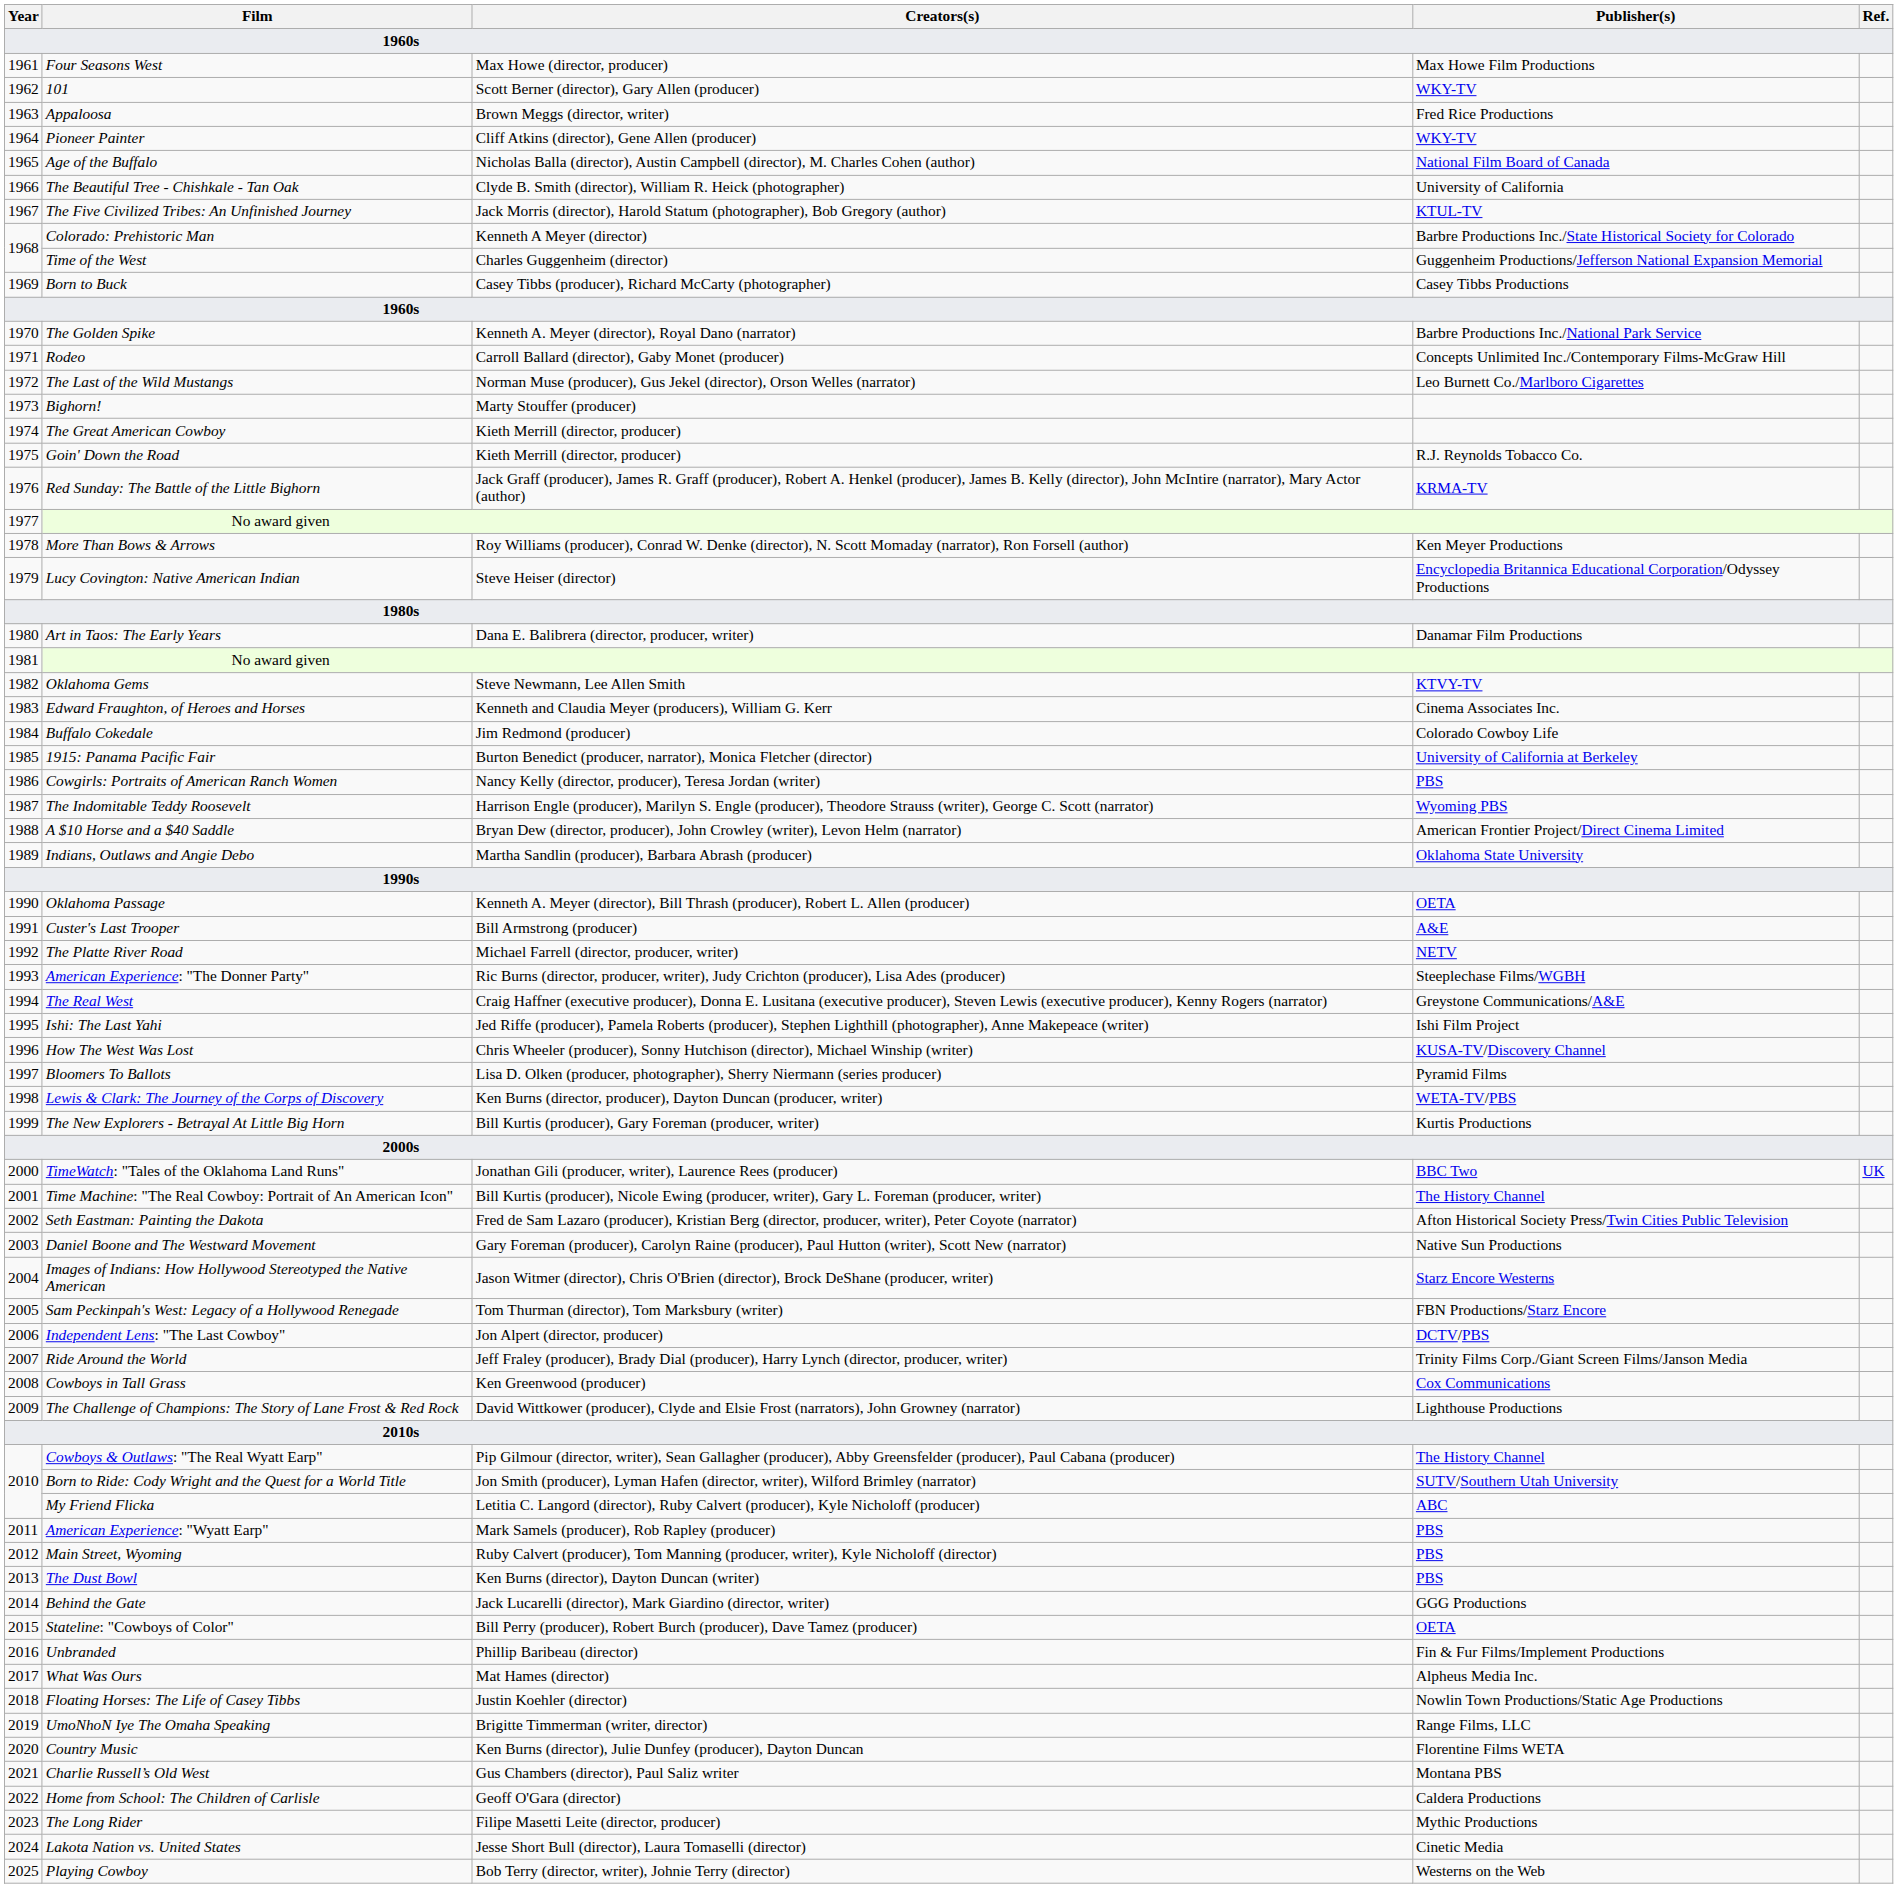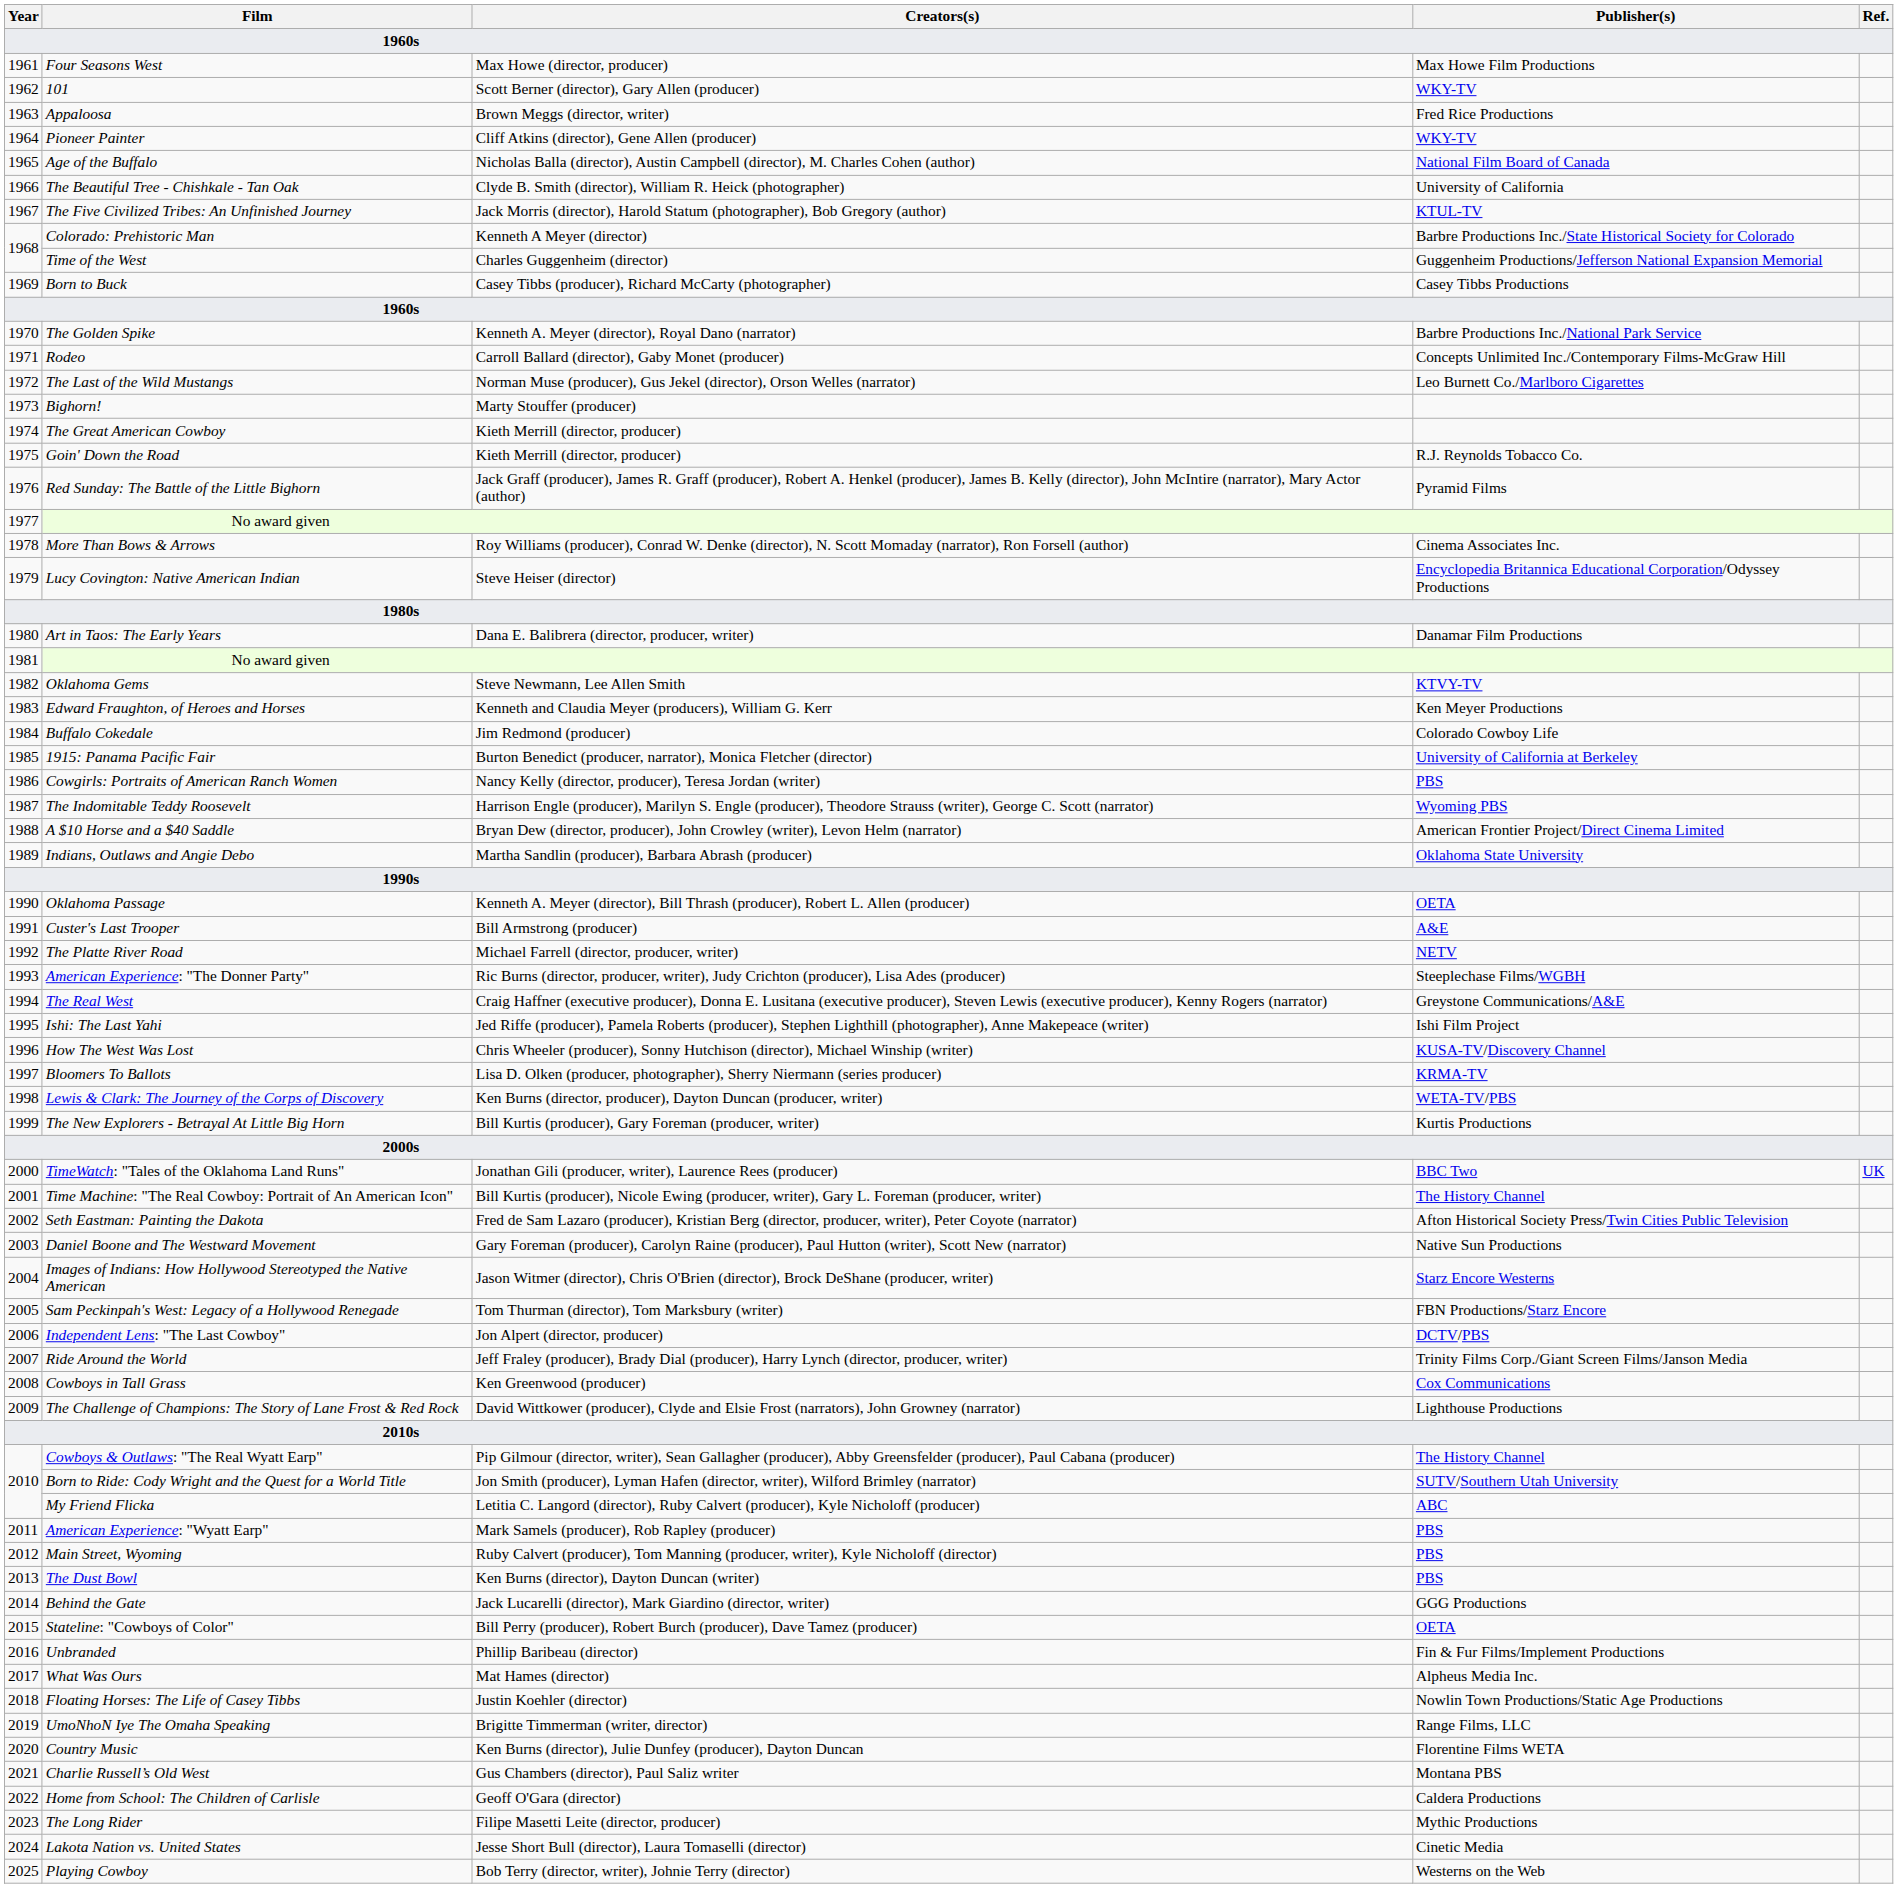Red Sunday: The Battle of the Little Bighorn | Publisher(s): KRMA-TV -> Pyramid Films
More Than Bows & Arrows | Publisher(s): Ken Meyer Productions -> Cinema Associates Inc.
Edward Fraughton, of Heroes and Horses | Publisher(s): Cinema Associates Inc. -> Ken Meyer Productions
Bloomers To Ballots | Publisher(s): Pyramid Films -> KRMA-TV
